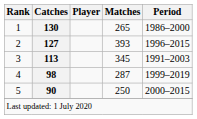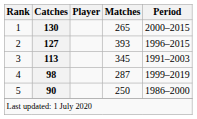1 | Period: 1986–2000 -> 2000–2015
5 | Period: 2000–2015 -> 1986–2000
